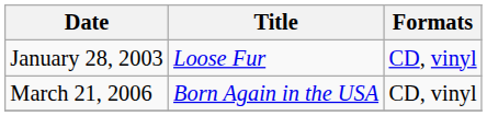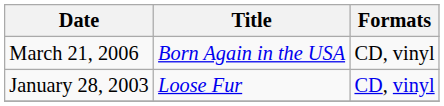rows swapped: January 28, 2003 <-> March 21, 2006
